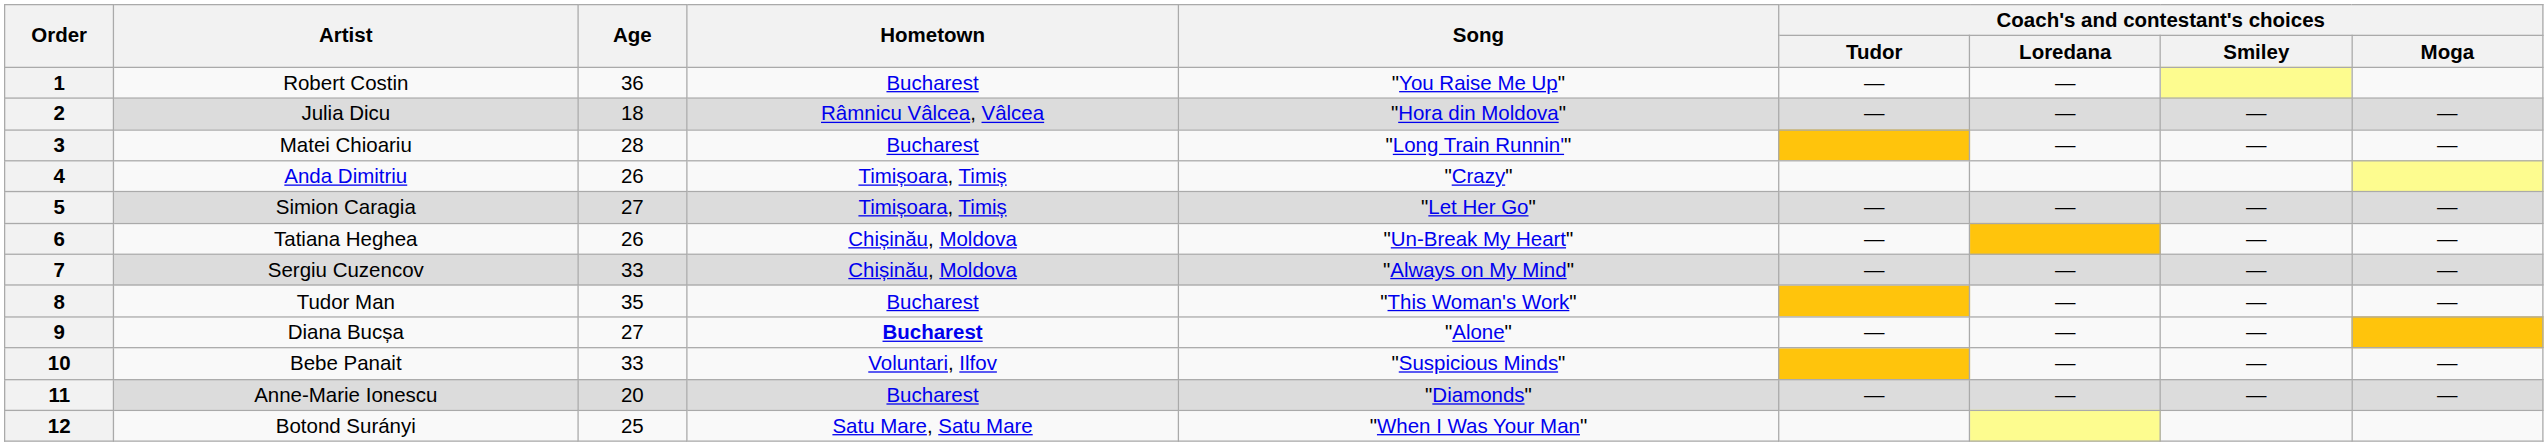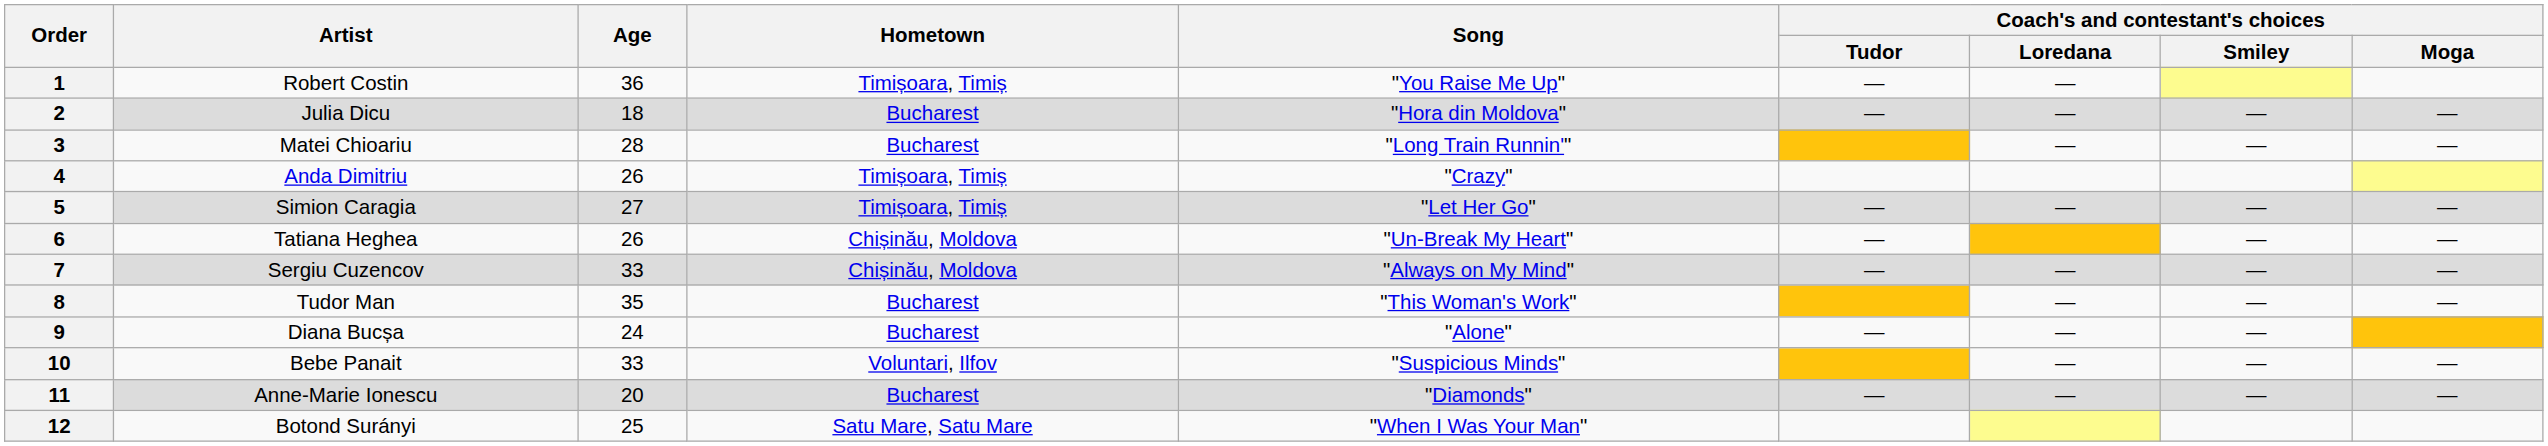1 | Hometown: Bucharest -> Timișoara, Timiș
2 | Hometown: Râmnicu Vâlcea, Vâlcea -> Bucharest
9 | Age: 27 -> 24
9 | Hometown: bold -> normal
